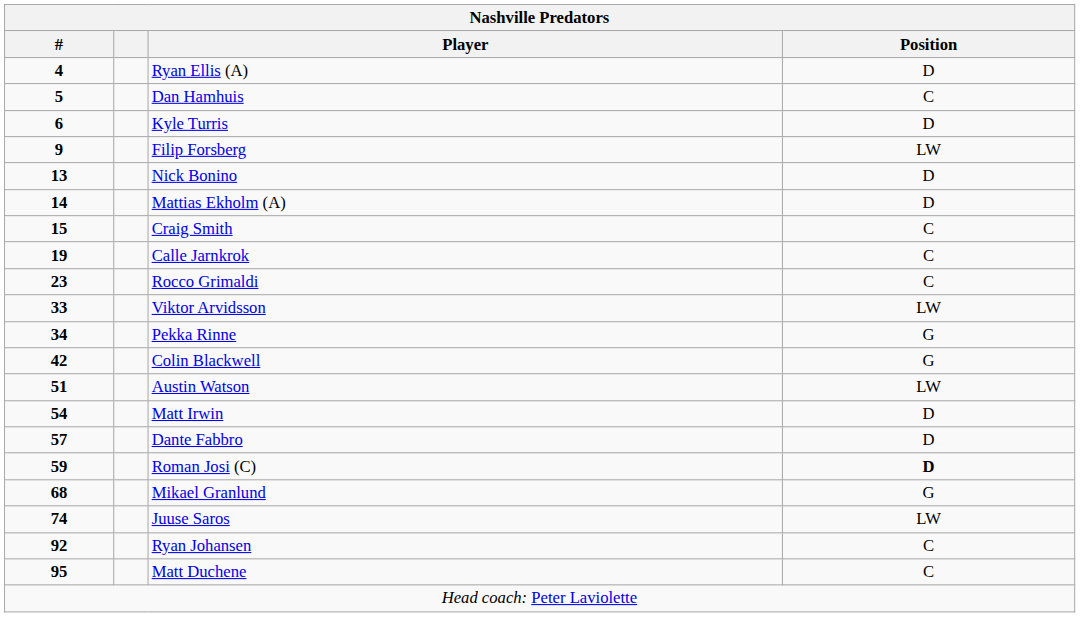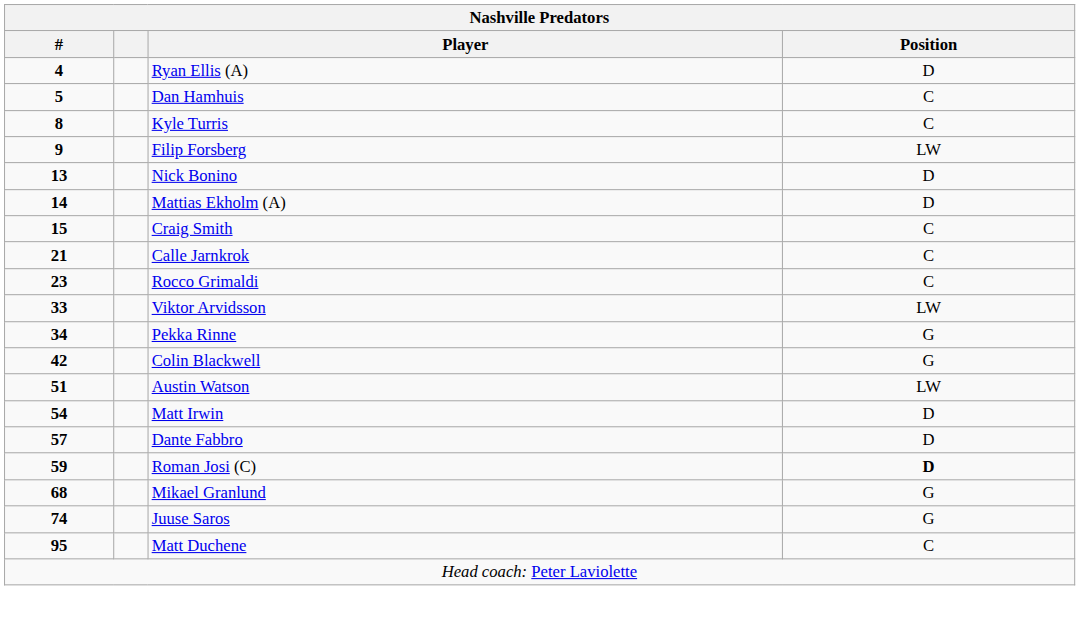Kyle Turris | #: 6 -> 8
Kyle Turris | Position: D -> C
Calle Jarnkrok | #: 19 -> 21
Juuse Saros | Position: LW -> G
- row: 92 | Ryan Johansen | C
